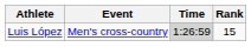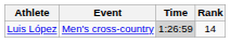Luis López | Rank: 15 -> 14
